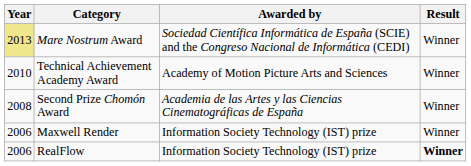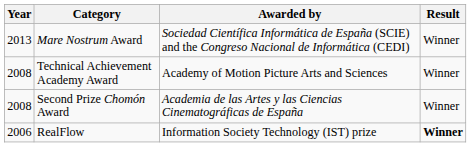Mare Nostrum Award | Year: khaki background -> no background
Technical Achievement Academy Award | Year: 2010 -> 2008
- row: 2006 | Maxwell Render | Information Society Technology (IST) prize | Winner
